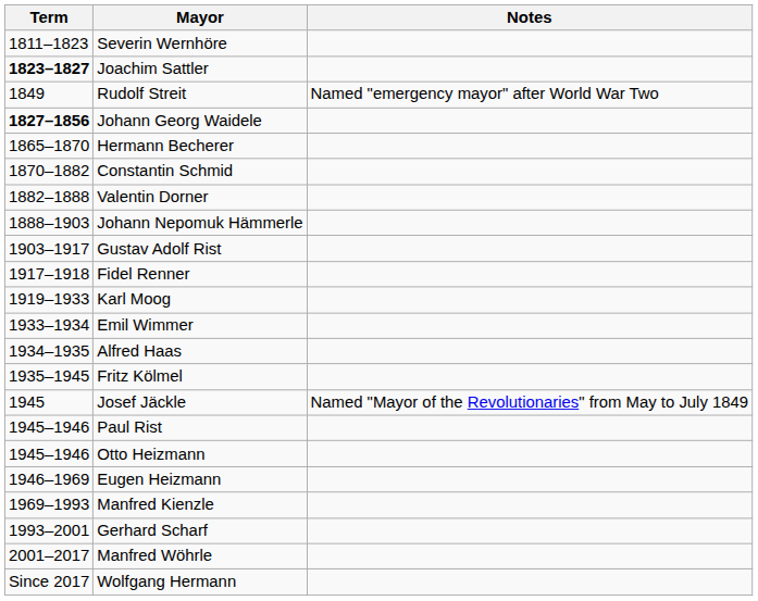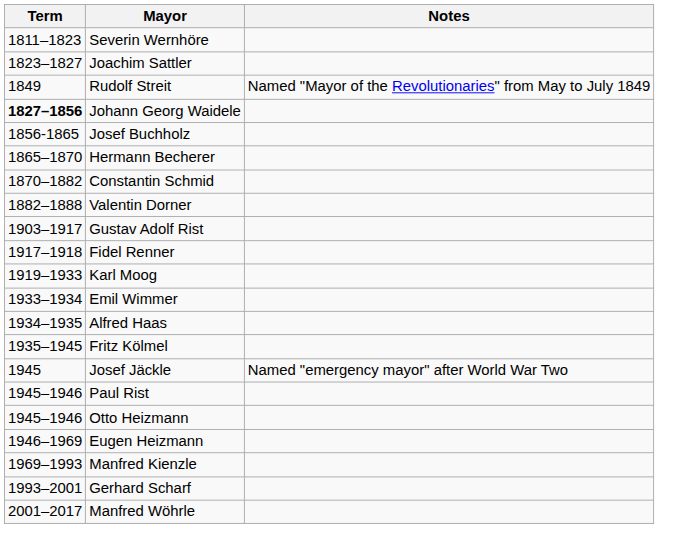Joachim Sattler | Term: bold -> normal
Rudolf Streit | Notes: Named "emergency mayor" after World War Two -> Named "Mayor of the Revolutionaries" from May to July 1849
+ row: 1856-1865 | Josef Buchholz
- row: 1888–1903 | Johann Nepomuk Hämmerle
Josef Jäckle | Notes: Named "Mayor of the Revolutionaries" from May to July 1849 -> Named "emergency mayor" after World War Two
- row: Since 2017 | Wolfgang Hermann
